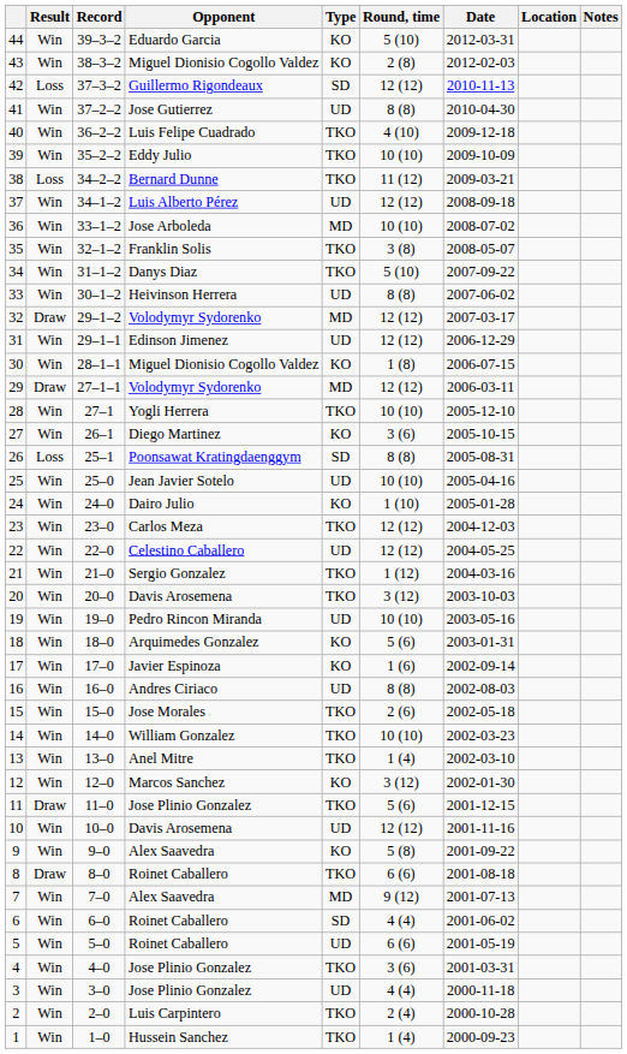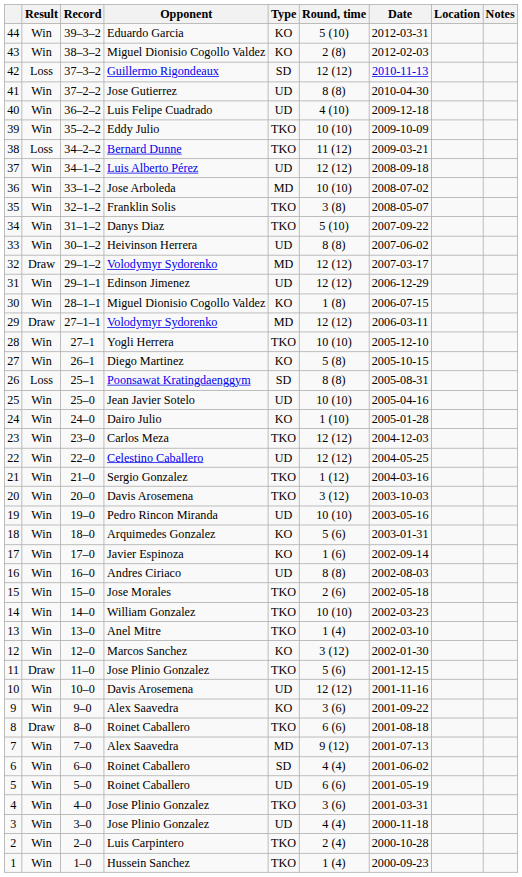40 | Type: TKO -> UD
27 | Round, time: 3 (6) -> 5 (8)
9 | Round, time: 5 (8) -> 3 (6)
